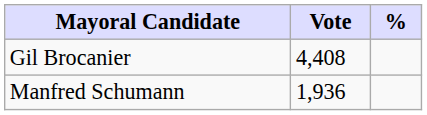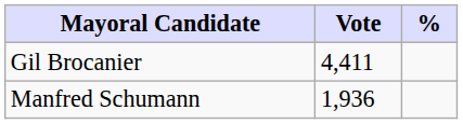Gil Brocanier | Vote: 4,408 -> 4,411
